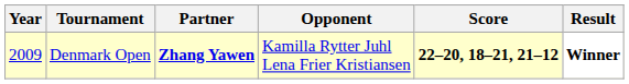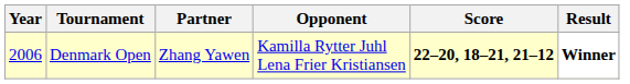Denmark Open | Year: 2009 -> 2006
Denmark Open | Partner: bold -> normal
